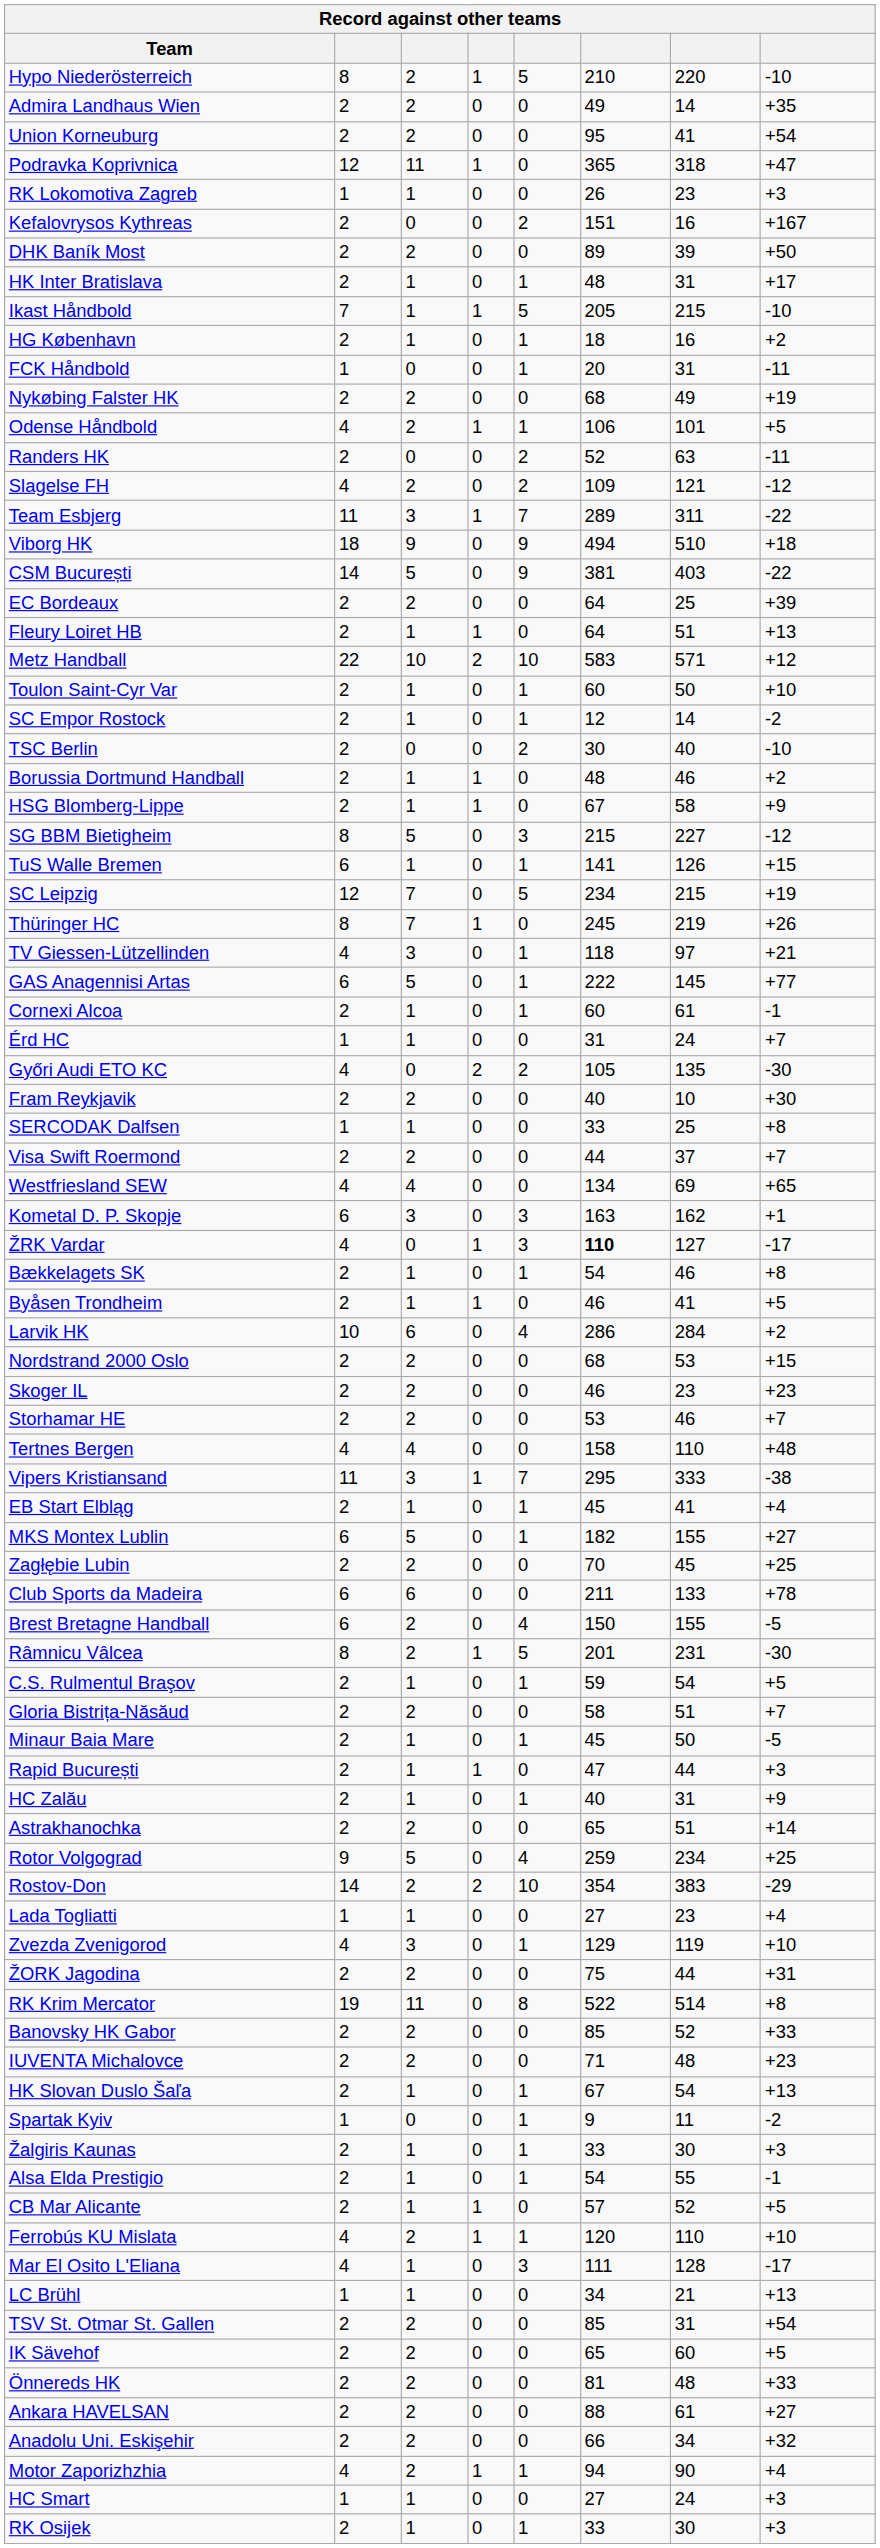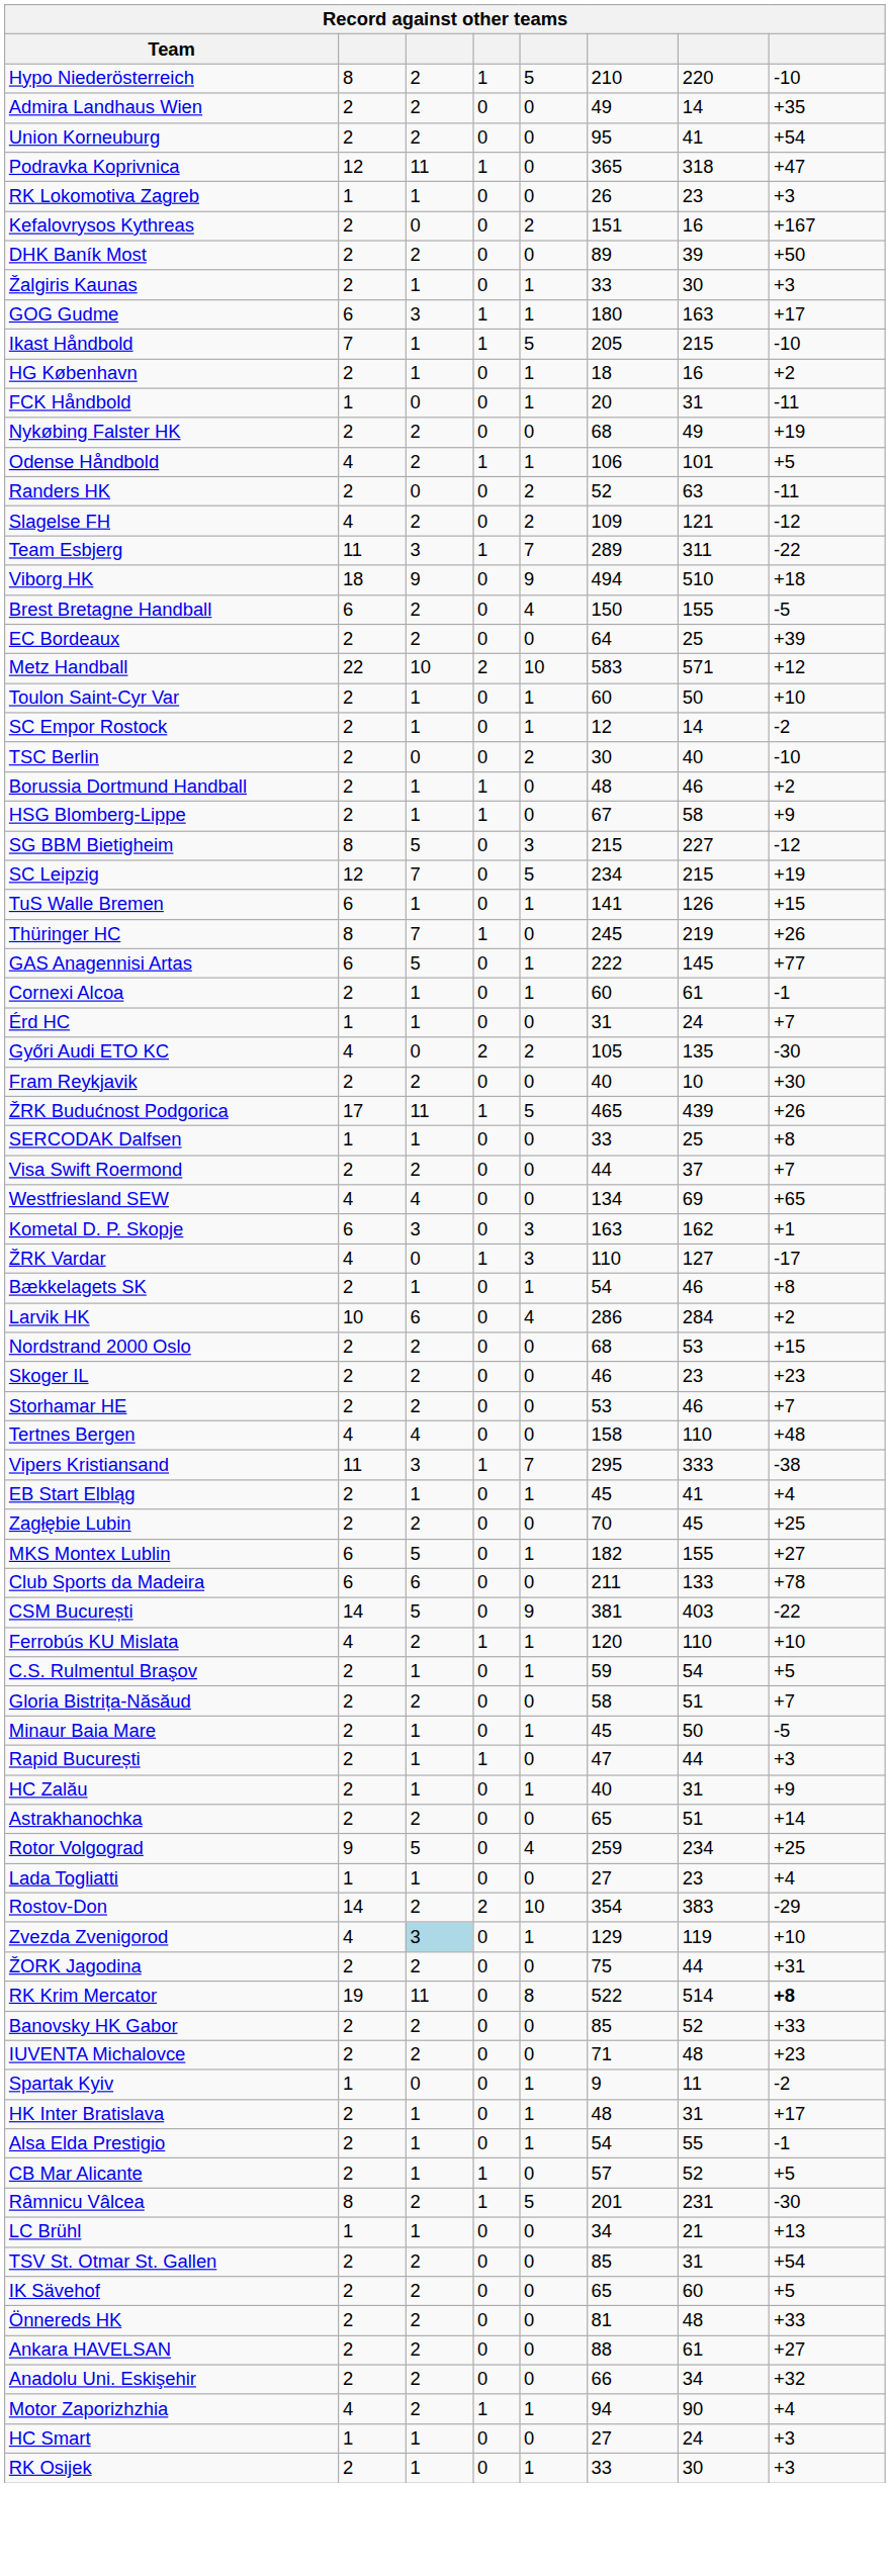rows swapped: HK Inter Bratislava <-> Žalgiris Kaunas
+ row: GOG Gudme | 6 | 3 | 1 | 1 | 180 | 163 | +17
rows swapped: Brest Bretagne Handball <-> CSM București
- row: Fleury Loiret HB | 2 | 1 | 1 | 0 | 64 | 51 | +13
rows swapped: SC Leipzig <-> TuS Walle Bremen
- row: TV Giessen-Lützellinden | 4 | 3 | 0 | 1 | 118 | 97 | +21
+ row: ŽRK Budućnost Podgorica | 17 | 11 | 1 | 5 | 465 | 439 | +26
ŽRK Vardar | column 6: bold -> normal
- row: Byåsen Trondheim | 2 | 1 | 1 | 0 | 46 | 41 | +5
rows swapped: MKS Montex Lublin <-> Zagłębie Lubin
rows swapped: Râmnicu Vâlcea <-> Ferrobús KU Mislata
rows swapped: Lada Togliatti <-> Rostov-Don
Zvezda Zvenigorod | column 3: no background -> lightblue background
RK Krim Mercator | column 8: normal -> bold
- row: HK Slovan Duslo Šaľa | 2 | 1 | 0 | 1 | 67 | 54 | +13
- row: Mar El Osito L'Eliana | 4 | 1 | 0 | 3 | 111 | 128 | -17
